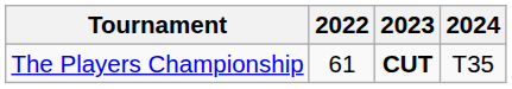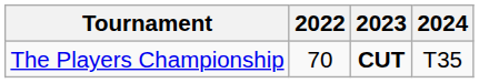The Players Championship | 2022: 61 -> 70
